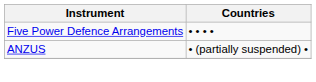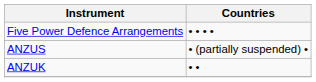+ row: ANZUK | • •
